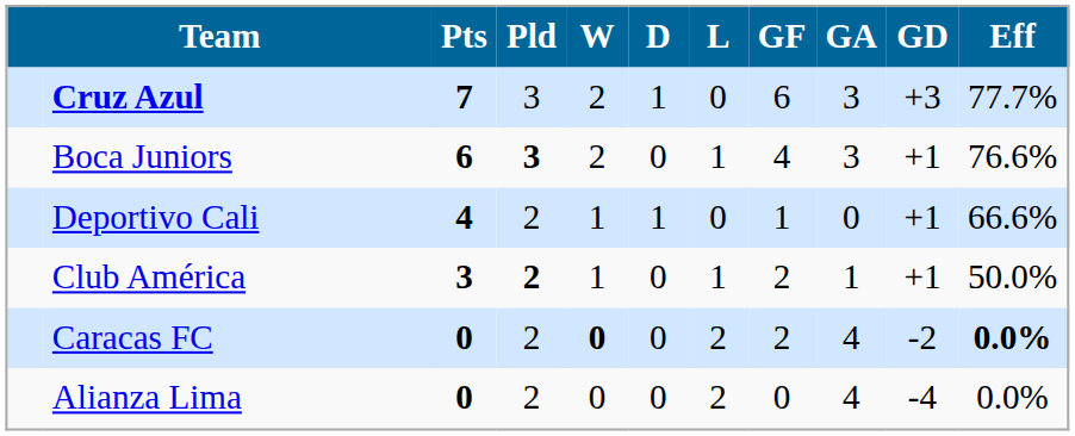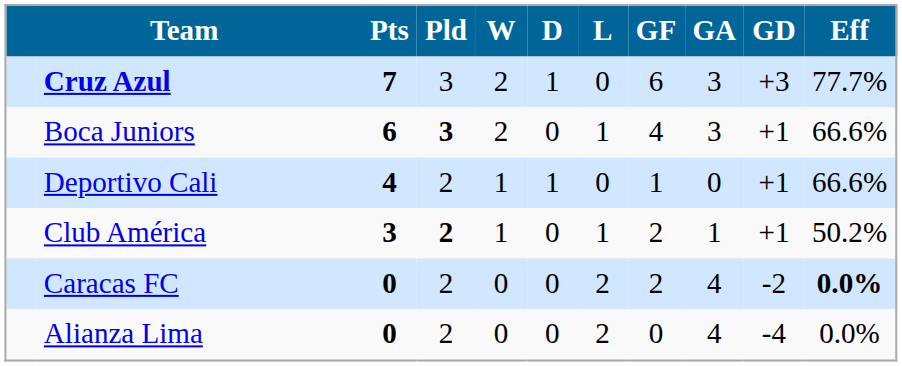Boca Juniors | Eff: 76.6% -> 66.6%
Club América | Eff: 50.0% -> 50.2%
Caracas FC | W: bold -> normal
